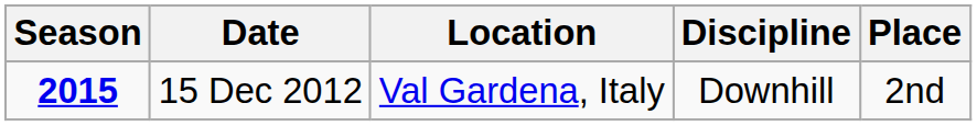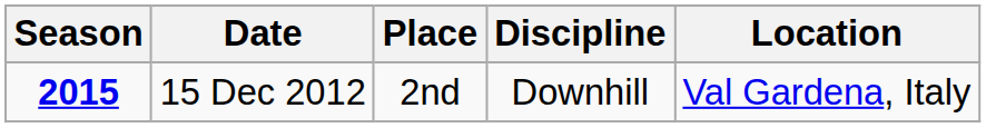columns swapped: Location <-> Place
